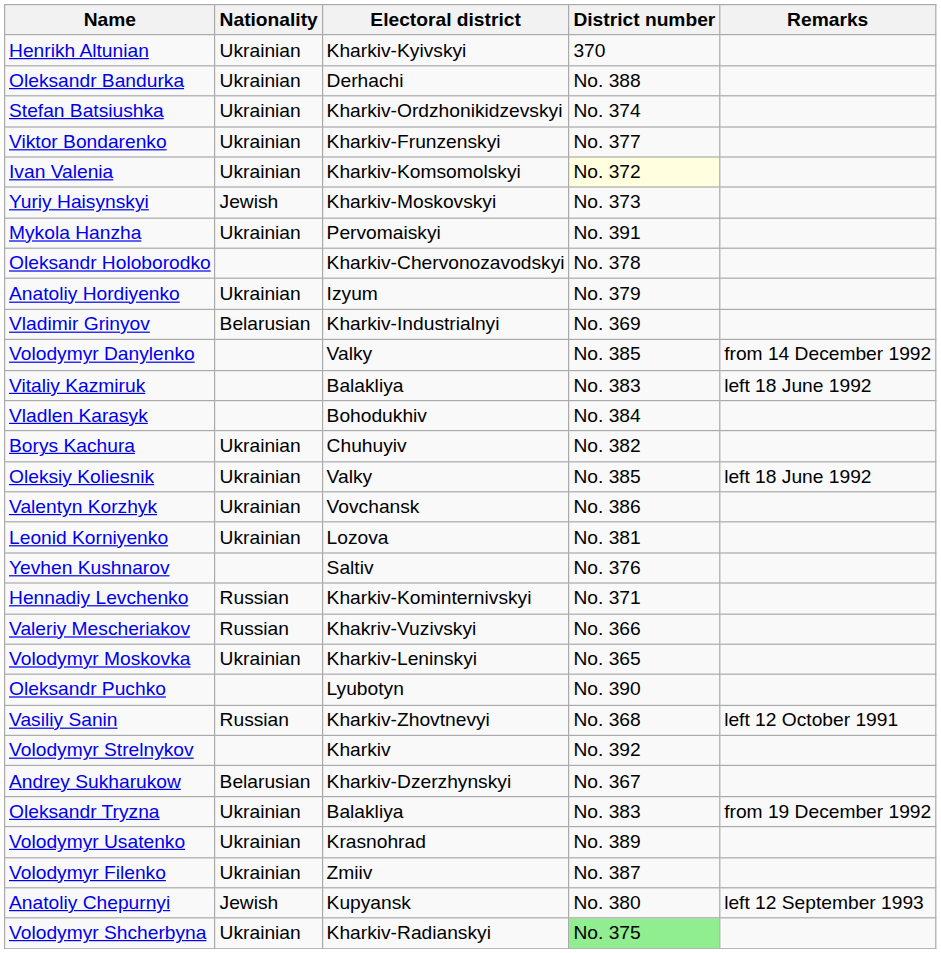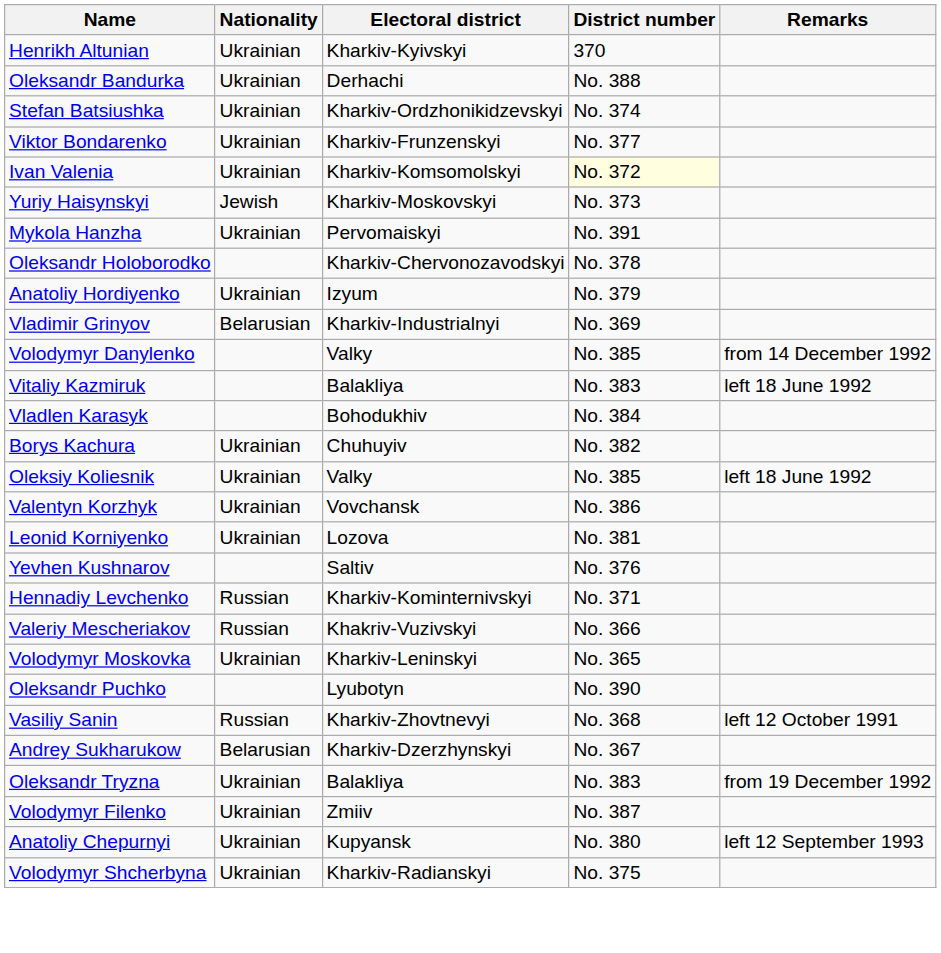- row: Volodymyr Strelnykov | Kharkiv | No. 392
- row: Volodymyr Usatenko | Ukrainian | Krasnohrad | No. 389
Anatoliy Chepurnyi | Nationality: Jewish -> Ukrainian
Volodymyr Shcherbyna | District number: lightgreen background -> no background
